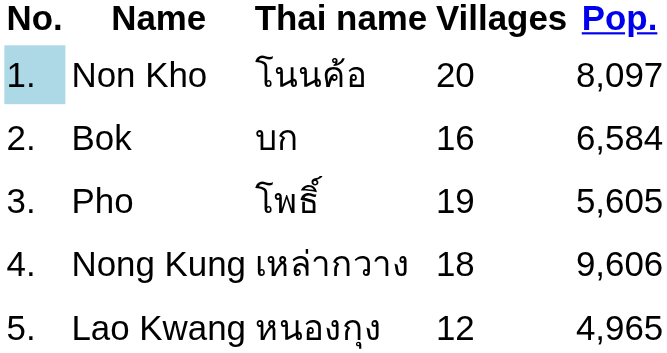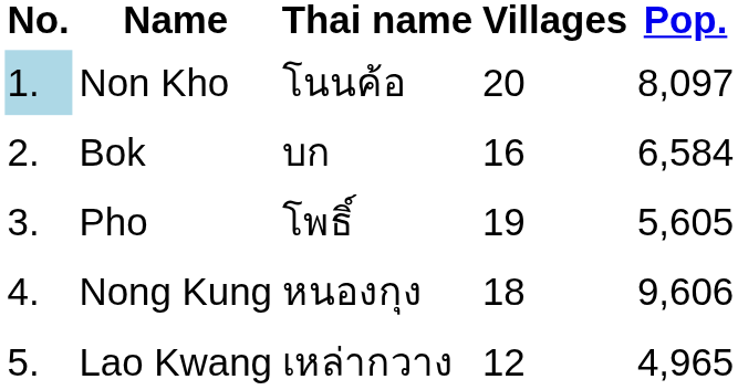Nong Kung | Thai name: เหล่ากวาง -> หนองกุง
Lao Kwang | Thai name: หนองกุง -> เหล่ากวาง
